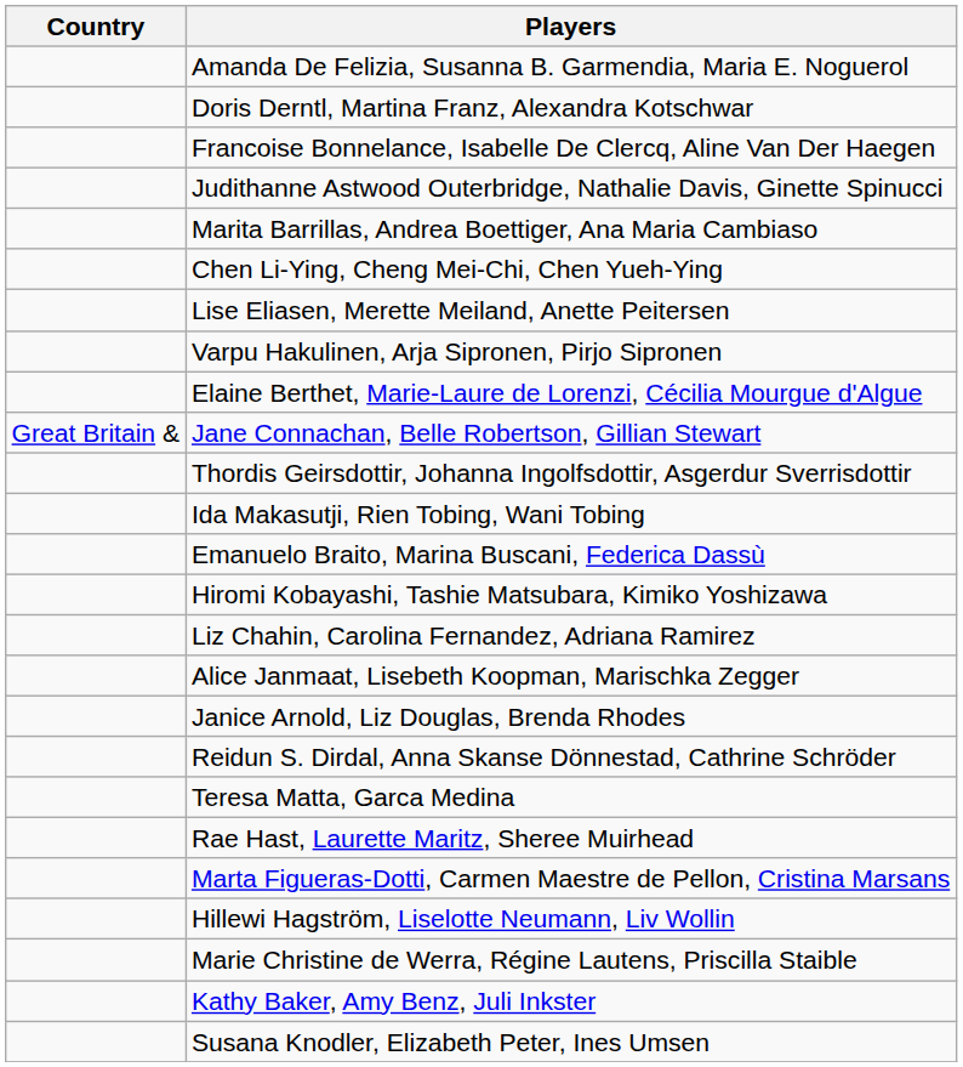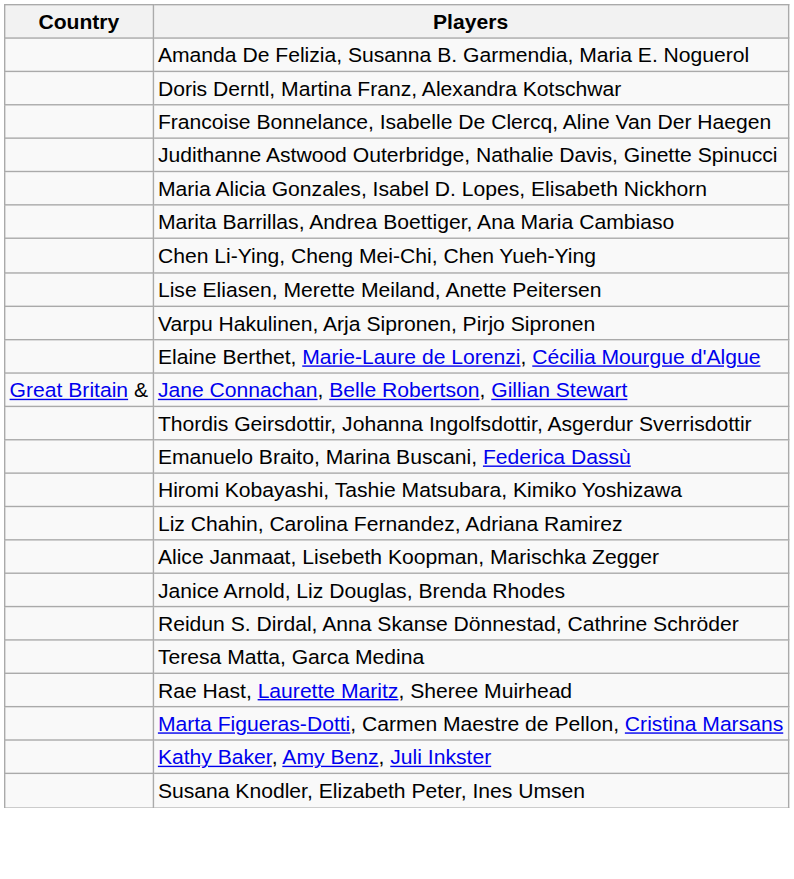+ row: Maria Alicia Gonzales, Isabel D. Lopes, Elisabeth Nickhorn
- row: Ida Makasutji, Rien Tobing, Wani Tobing
- row: Hillewi Hagström, Liselotte Neumann, Liv Wollin
- row: Marie Christine de Werra, Régine Lautens, Priscilla Staible
